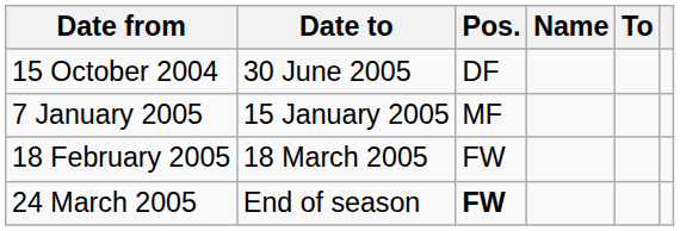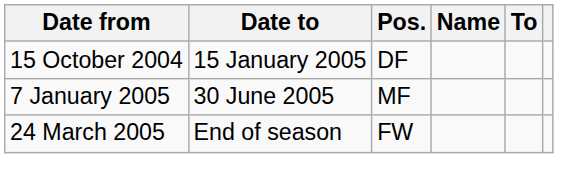15 October 2004 | Date to: 30 June 2005 -> 15 January 2005
7 January 2005 | Date to: 15 January 2005 -> 30 June 2005
- row: 18 February 2005 | 18 March 2005 | FW
24 March 2005 | Pos.: bold -> normal
